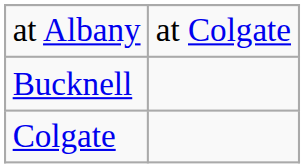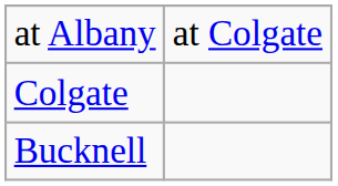rows swapped: Colgate <-> Bucknell
